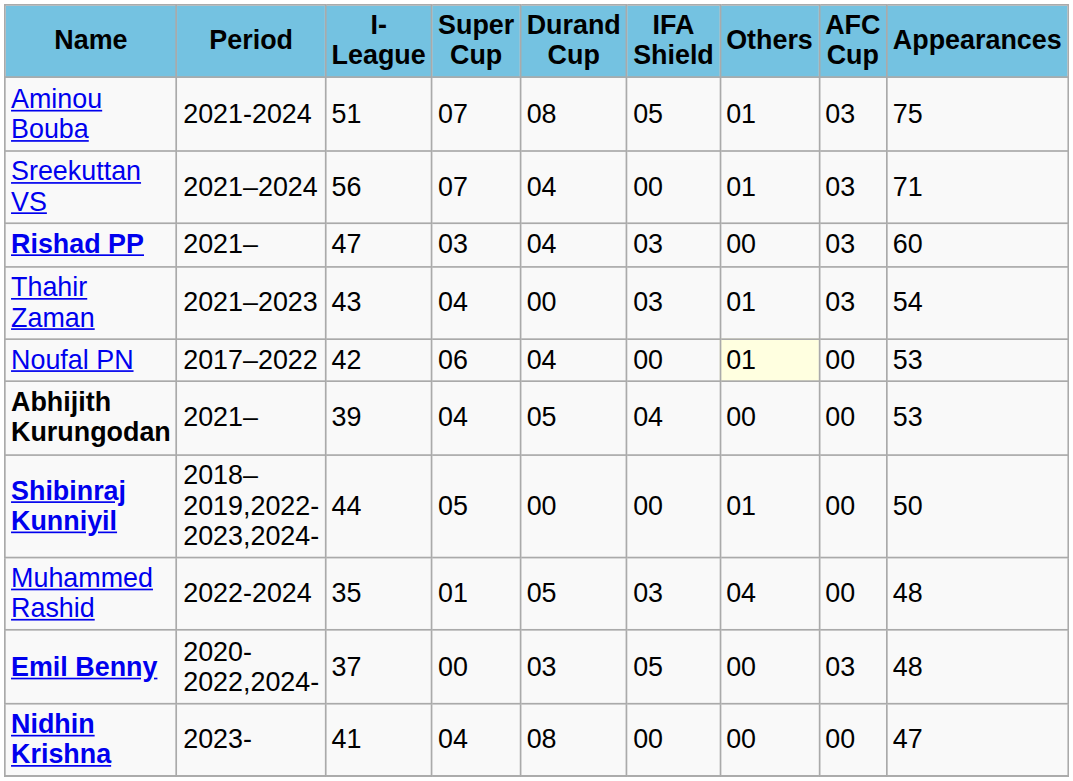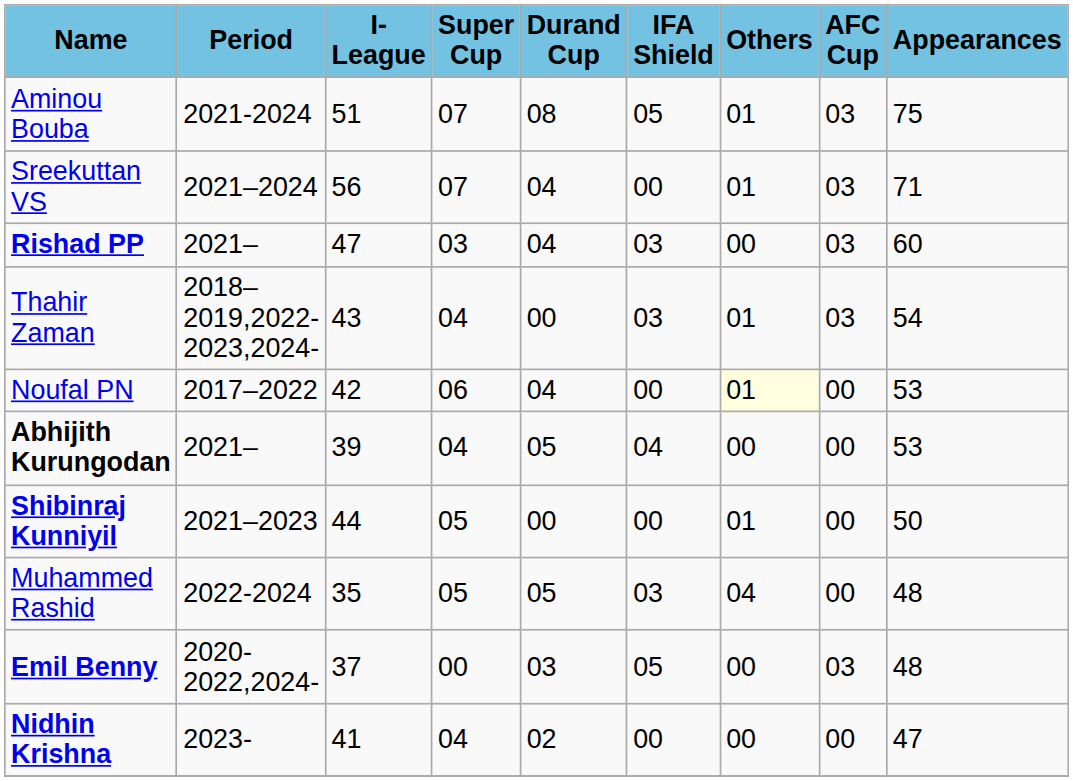Thahir Zaman | Period: 2021–2023 -> 2018–2019,2022-2023,2024-
Shibinraj Kunniyil | Period: 2018–2019,2022-2023,2024- -> 2021–2023
Muhammed Rashid | Super Cup: 01 -> 05
Nidhin Krishna | Durand Cup: 08 -> 02
